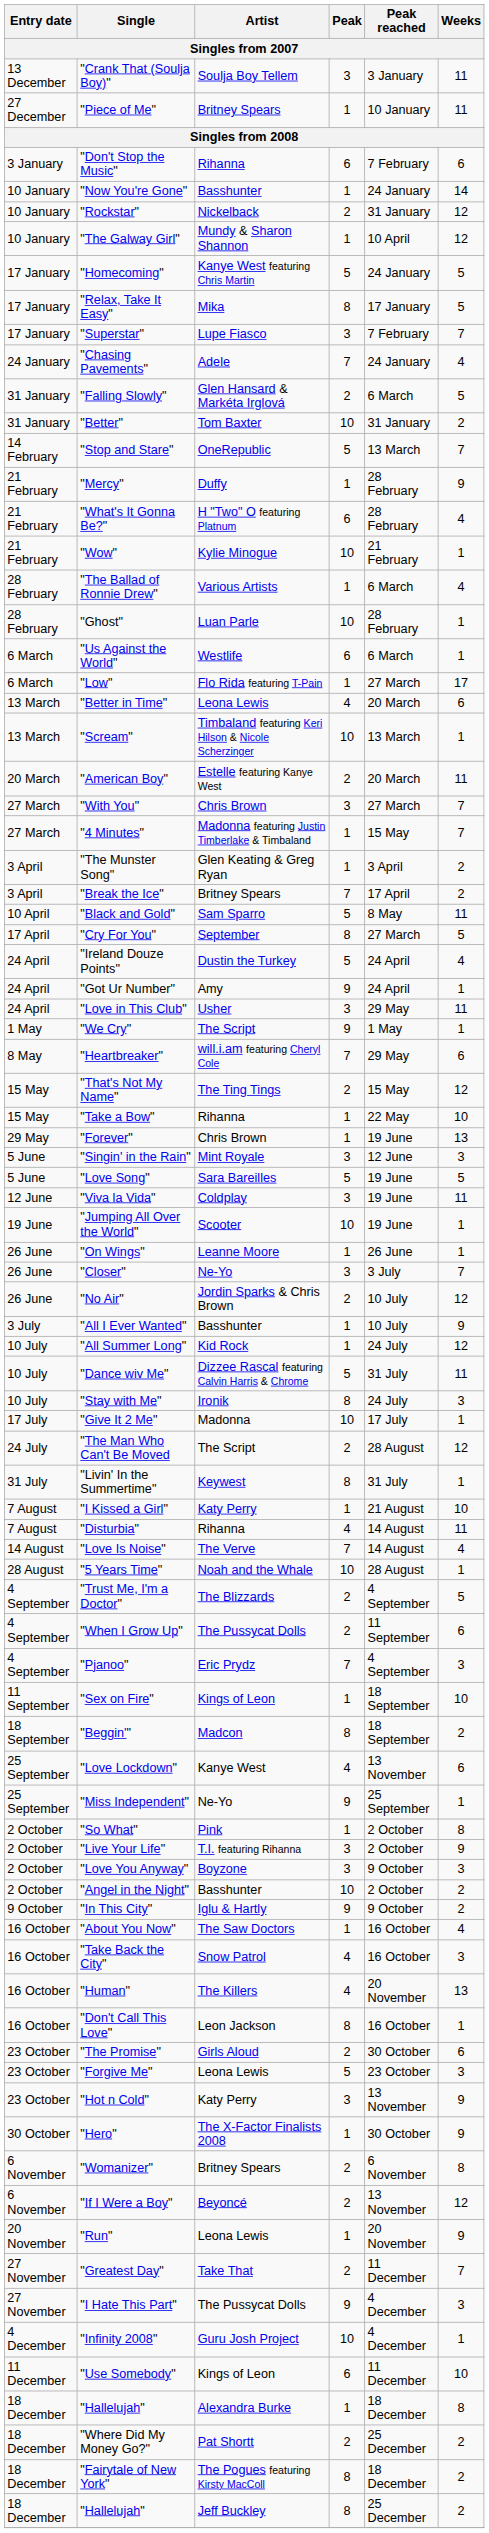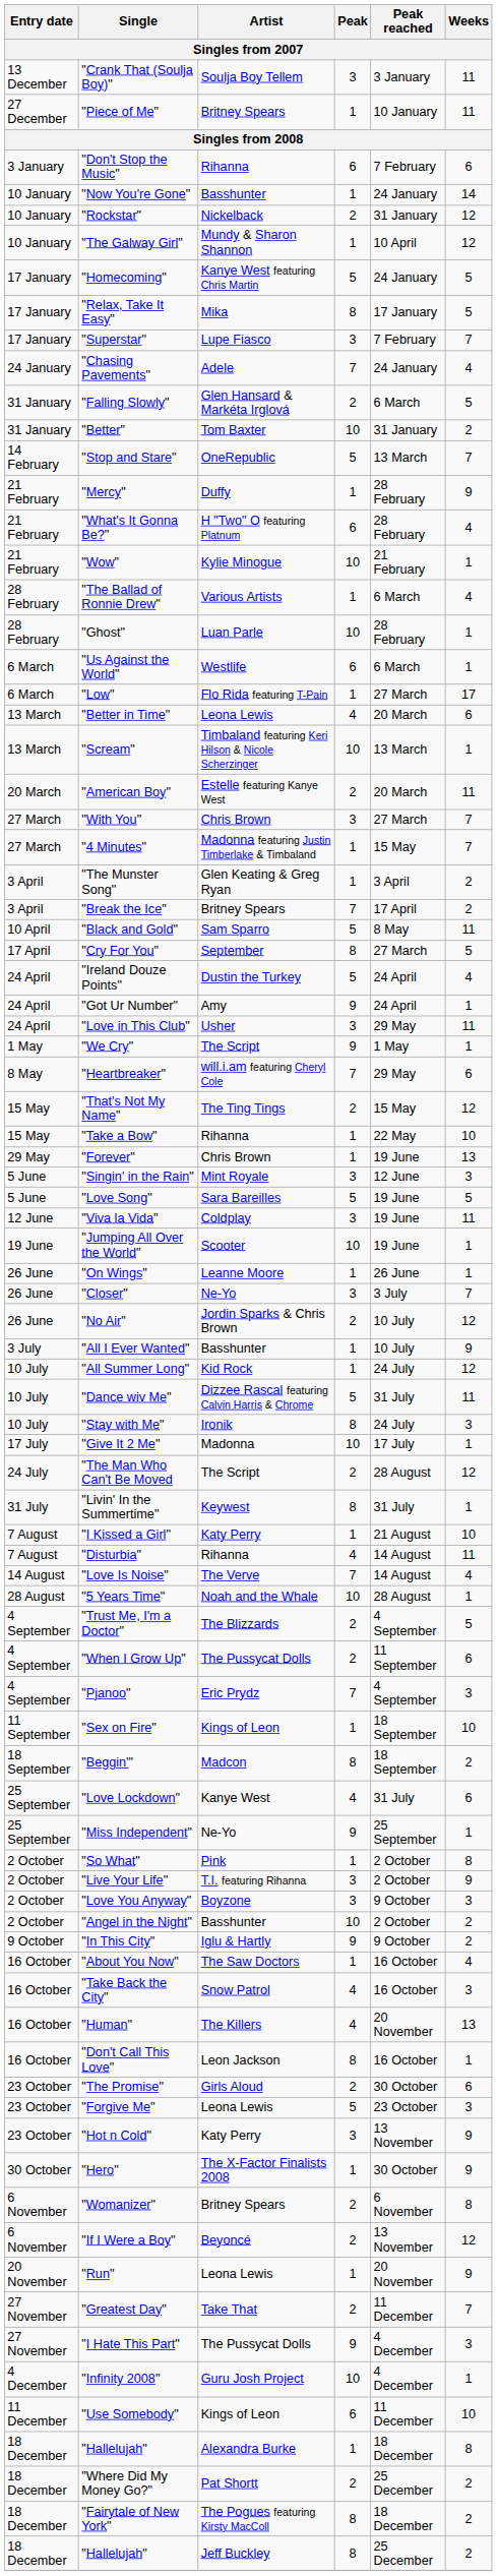"Love Lockdown" | Peak reached: 13 November -> 31 July
